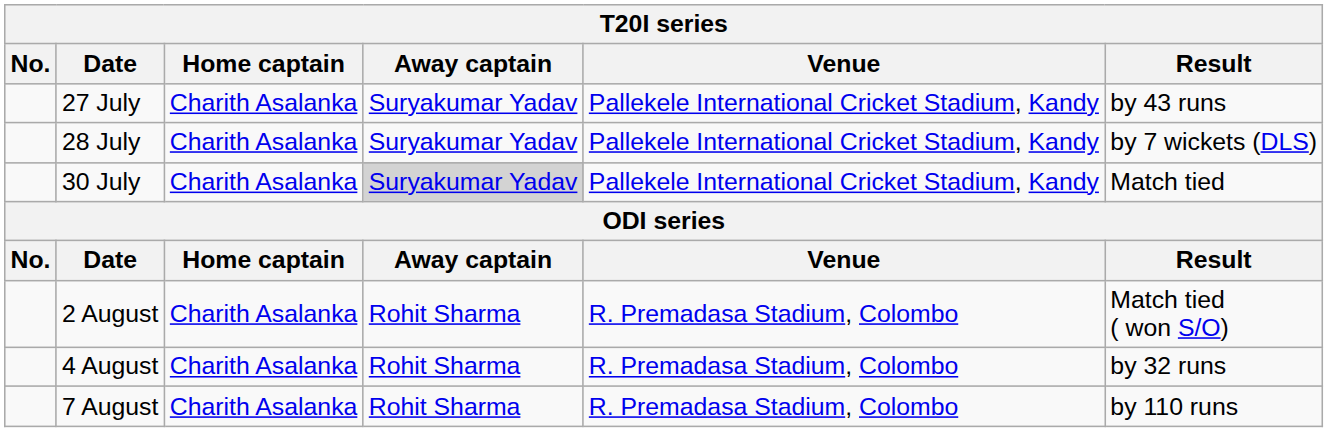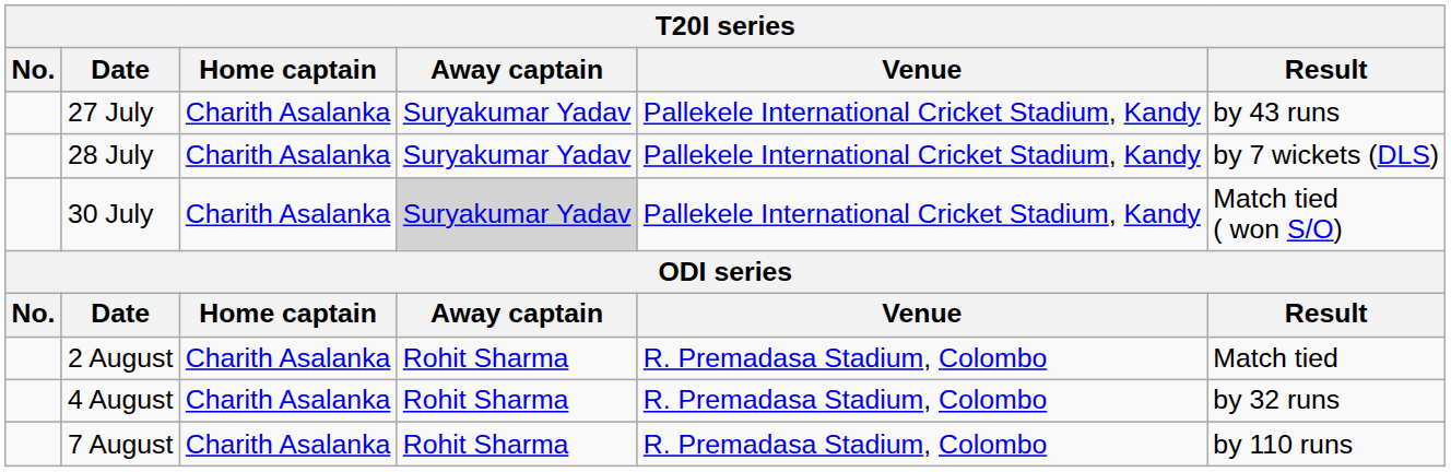30 July | Result: Match tied -> Match tied ( won S/O)
2 August | Result: Match tied ( won S/O) -> Match tied
